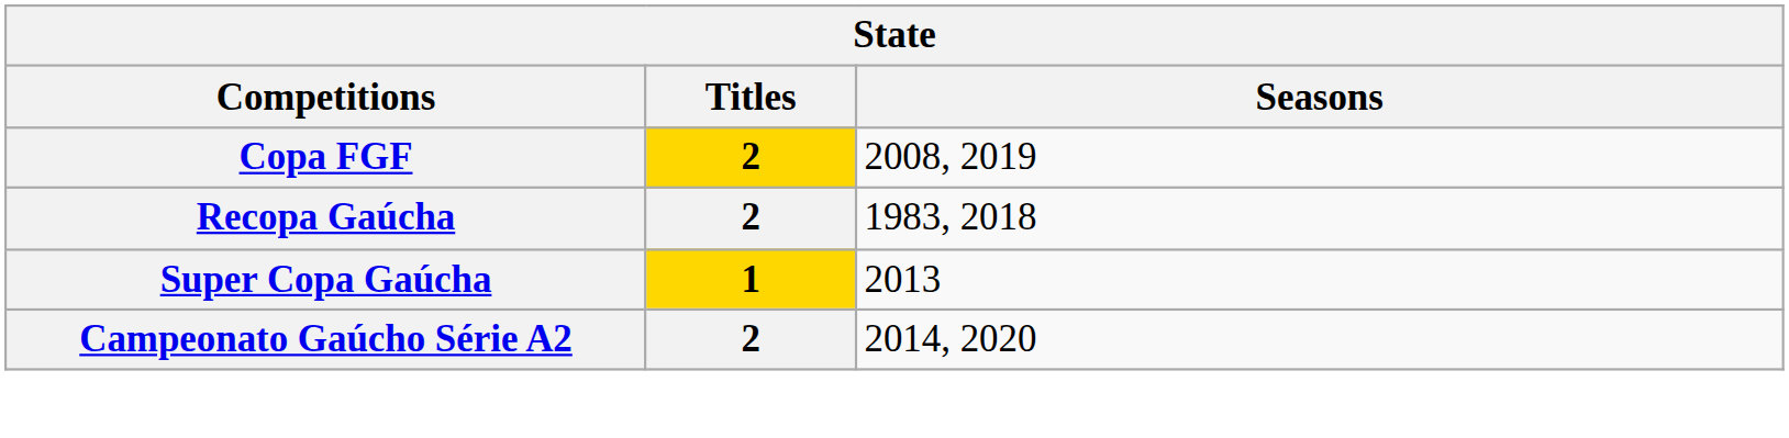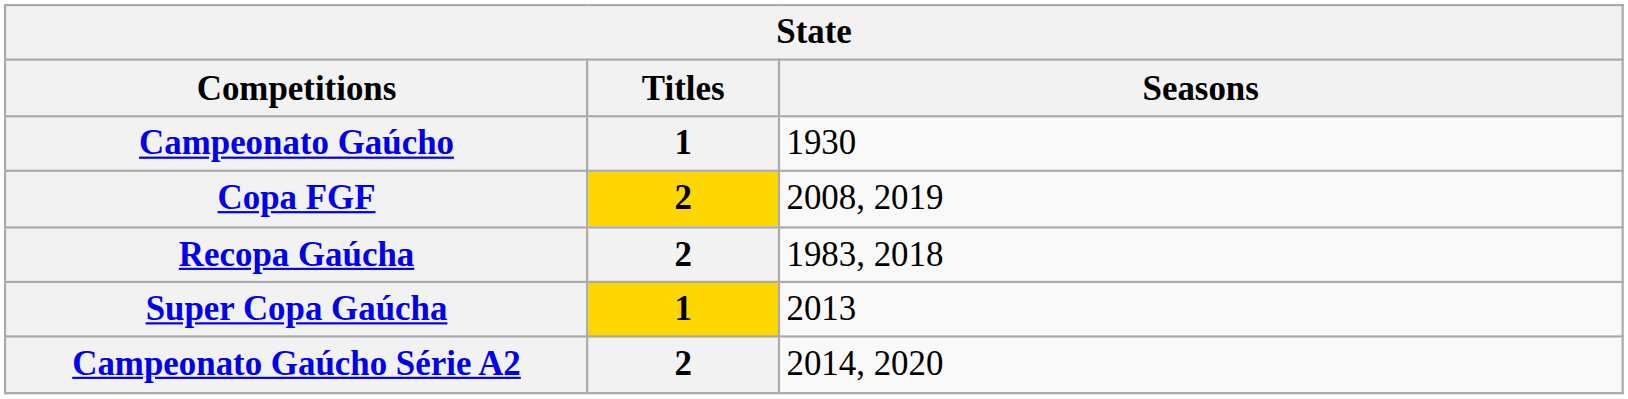+ row: Campeonato Gaúcho | 1 | 1930
